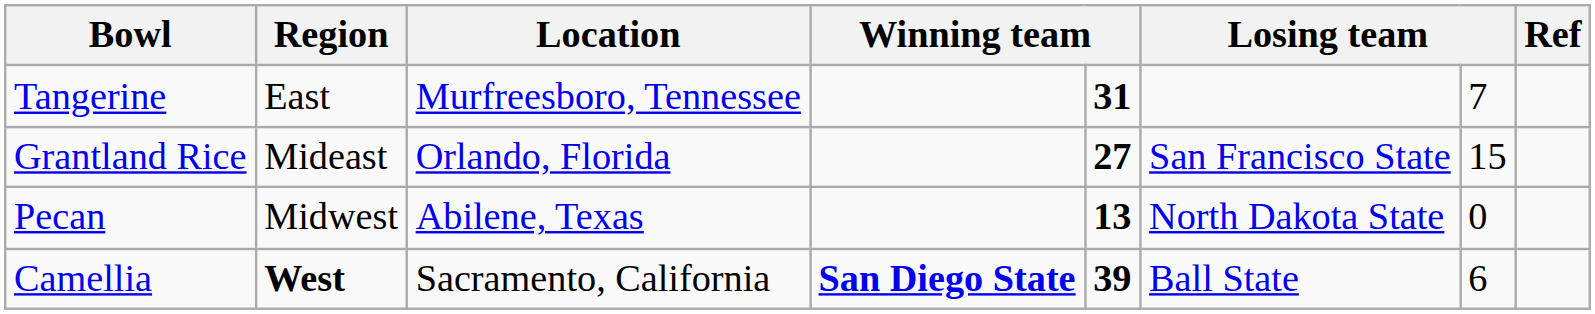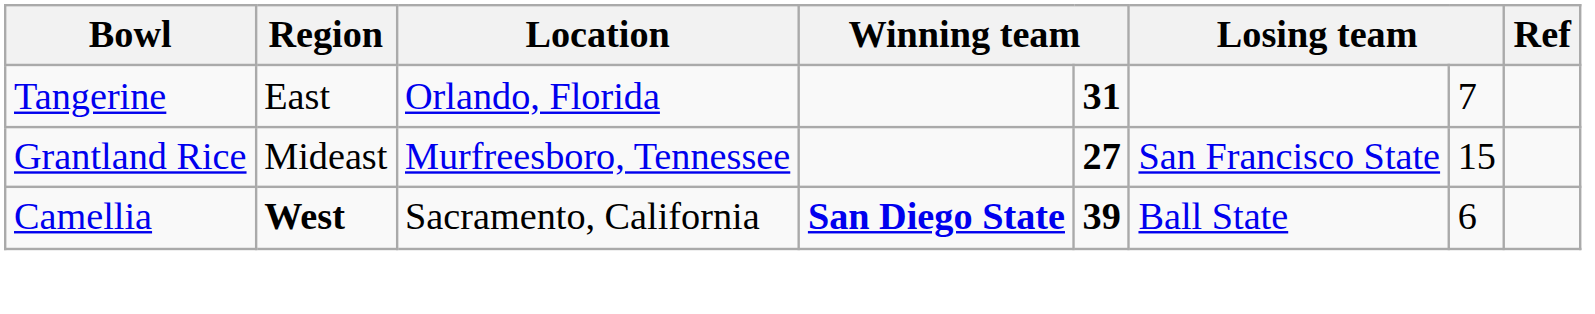Tangerine | Location: Murfreesboro, Tennessee -> Orlando, Florida
Grantland Rice | Location: Orlando, Florida -> Murfreesboro, Tennessee
- row: Pecan | Midwest | Abilene, Texas | 13 | North Dakota State | 0
